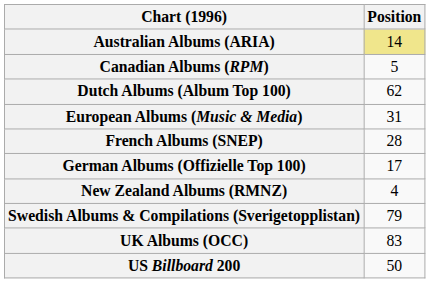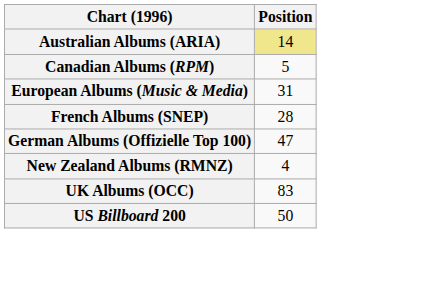- row: Dutch Albums (Album Top 100) | 62
German Albums (Offizielle Top 100) | Position: 17 -> 47
- row: Swedish Albums & Compilations (Sverigetopplistan) | 79
